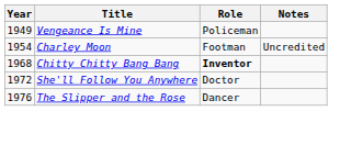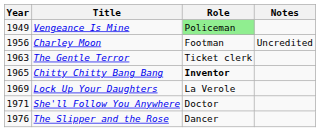Vengeance Is Mine | Role: no background -> lightgreen background
Charley Moon | Year: 1954 -> 1956
+ row: 1963 | The Gentle Terror | Ticket clerk
Chitty Chitty Bang Bang | Year: 1968 -> 1965
+ row: 1969 | Lock Up Your Daughters | La Verole
She'll Follow You Anywhere | Year: 1972 -> 1971
